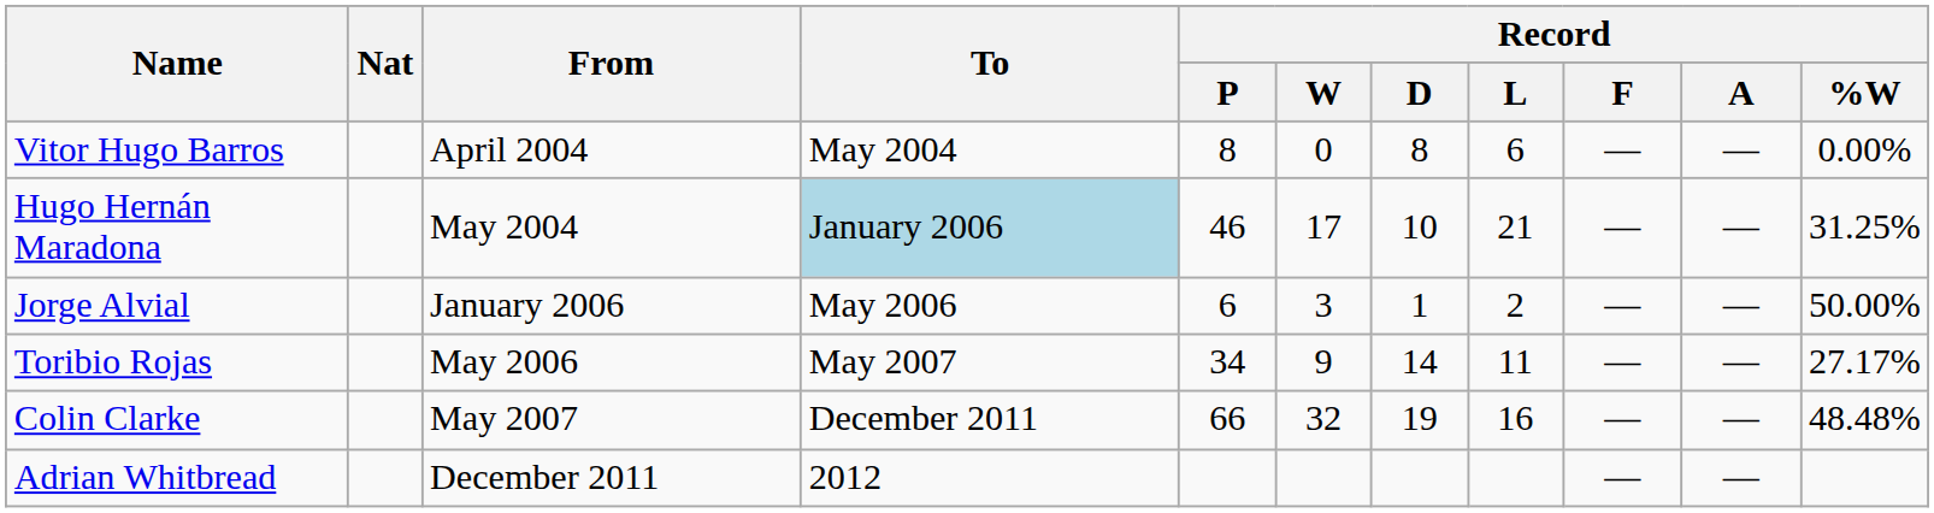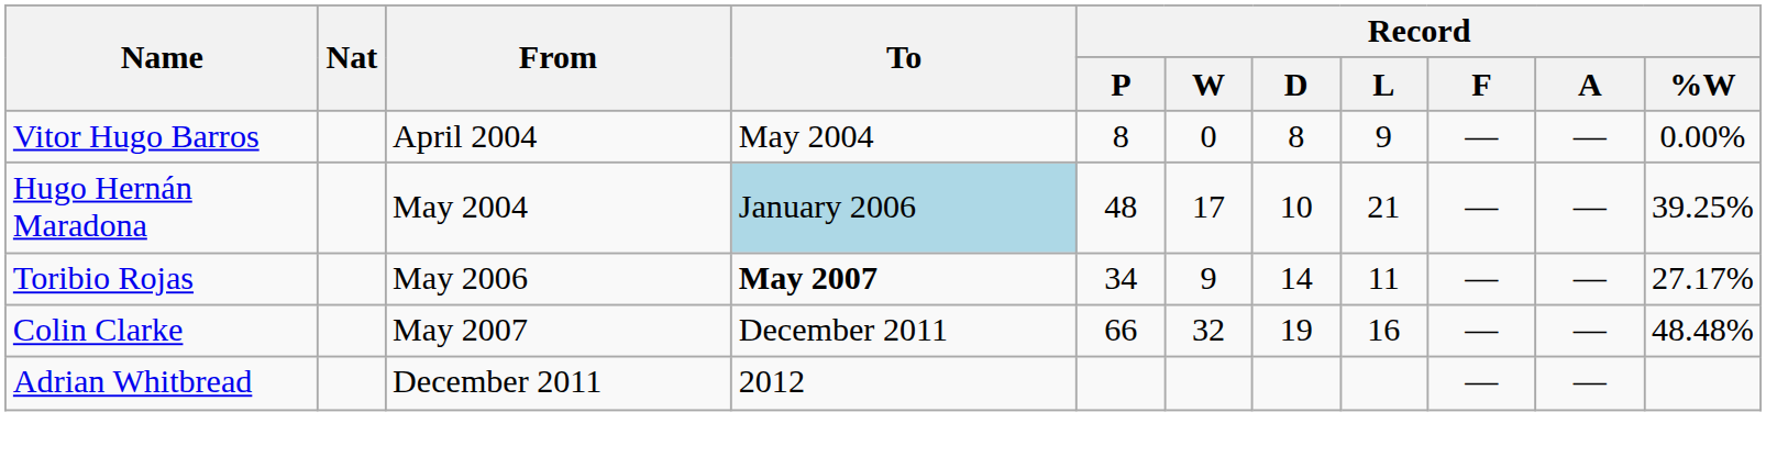Vitor Hugo Barros | Record / L: 6 -> 9
Hugo Hernán Maradona | Record / P: 46 -> 48
Hugo Hernán Maradona | Record / %W: 31.25% -> 39.25%
- row: Jorge Alvial | January 2006 | May 2006 | 6 | 3 | 1 | 2 | — | — | 50.00%
Toribio Rojas | To: normal -> bold
